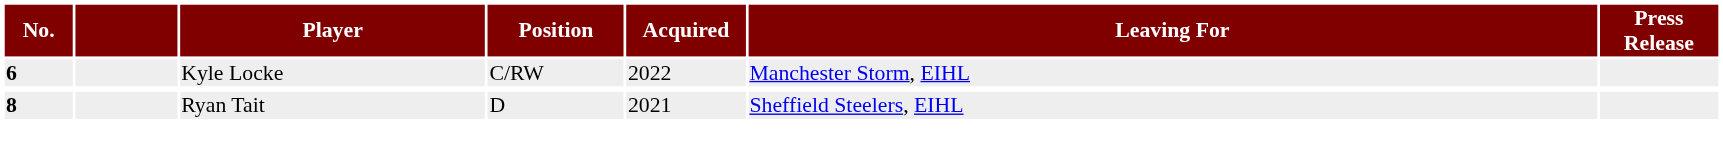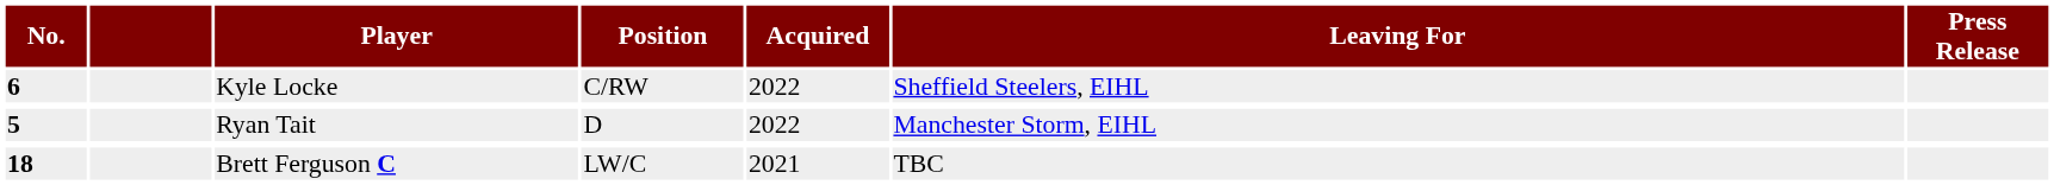Kyle Locke | Leaving For: Manchester Storm, EIHL -> Sheffield Steelers, EIHL
Ryan Tait | No.: 8 -> 5
Ryan Tait | Acquired: 2021 -> 2022
Ryan Tait | Leaving For: Sheffield Steelers, EIHL -> Manchester Storm, EIHL
+ row: 18 | Brett Ferguson C | LW/C | 2021 | TBC
